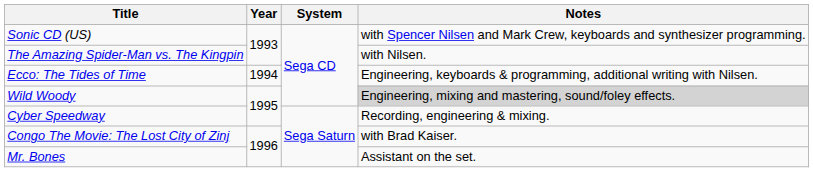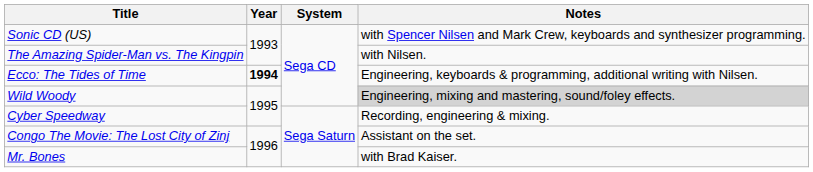Ecco: The Tides of Time | Year: normal -> bold
Congo The Movie: The Lost City of Zinj | Notes: with Brad Kaiser. -> Assistant on the set.
Mr. Bones | Notes: Assistant on the set. -> with Brad Kaiser.
